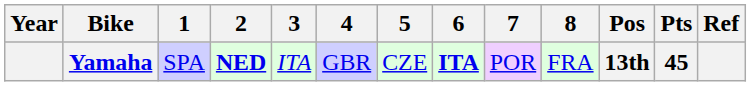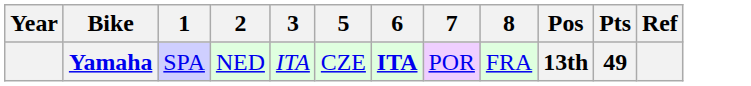- column: 4 | GBR
Yamaha | 2: bold -> normal
Yamaha | Pts: 45 -> 49
